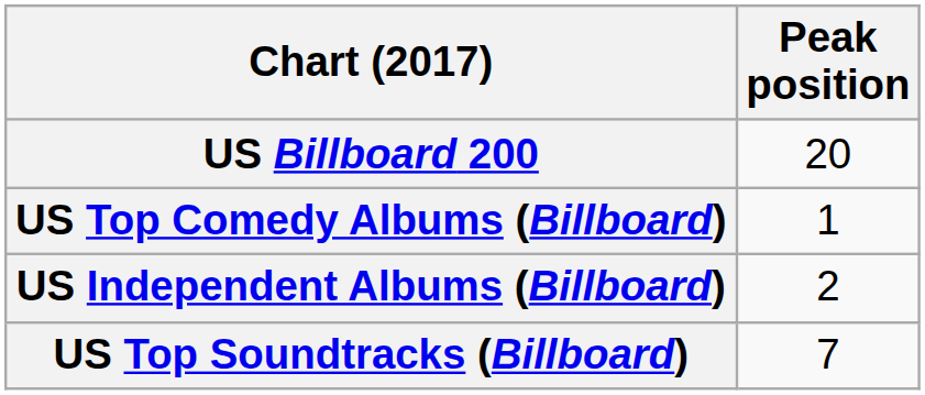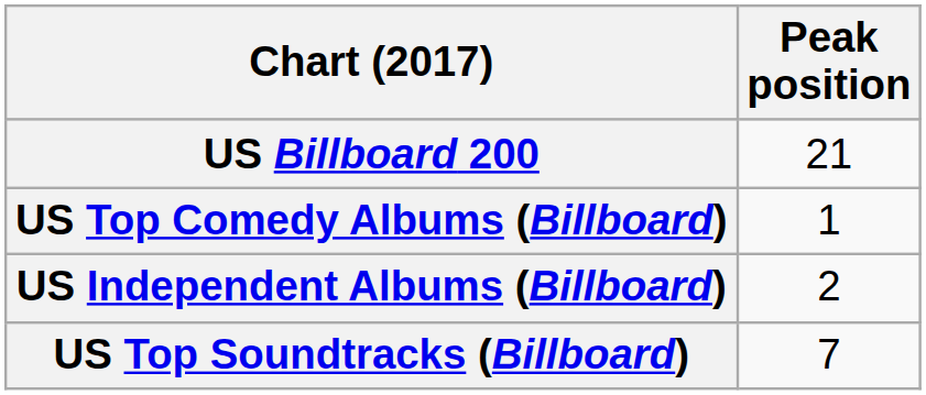US Billboard 200 | Peak position: 20 -> 21
